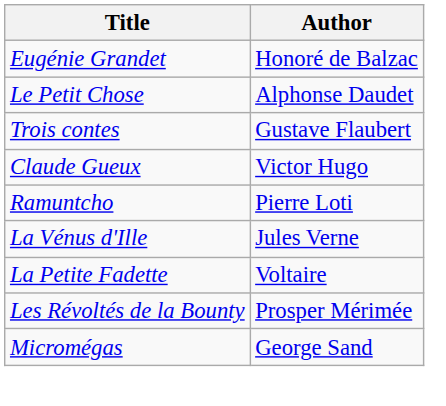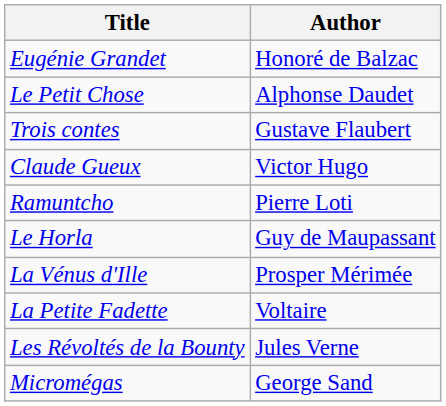+ row: Le Horla | Guy de Maupassant
La Vénus d'Ille | Author: Jules Verne -> Prosper Mérimée
Les Révoltés de la Bounty | Author: Prosper Mérimée -> Jules Verne
